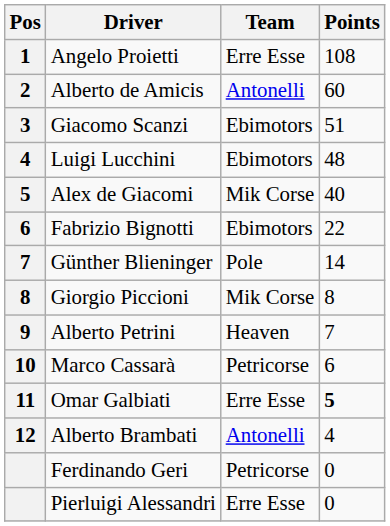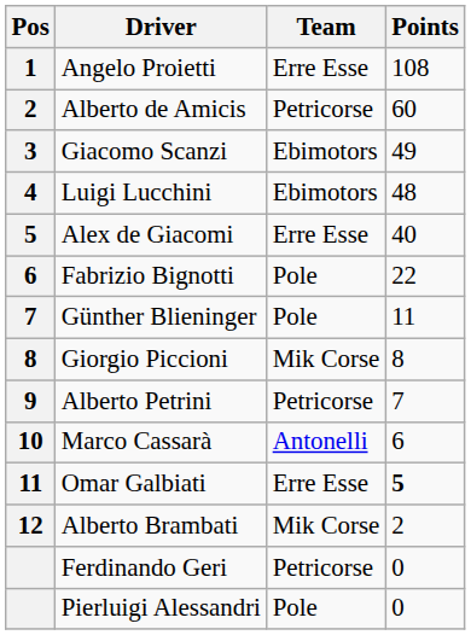Alberto de Amicis | Team: Antonelli -> Petricorse
Giacomo Scanzi | Points: 51 -> 49
Alex de Giacomi | Team: Mik Corse -> Erre Esse
Fabrizio Bignotti | Team: Ebimotors -> Pole
Günther Blieninger | Points: 14 -> 11
Alberto Petrini | Team: Heaven -> Petricorse
Marco Cassarà | Team: Petricorse -> Antonelli
Alberto Brambati | Team: Antonelli -> Mik Corse
Alberto Brambati | Points: 4 -> 2
Pierluigi Alessandri | Team: Erre Esse -> Pole
